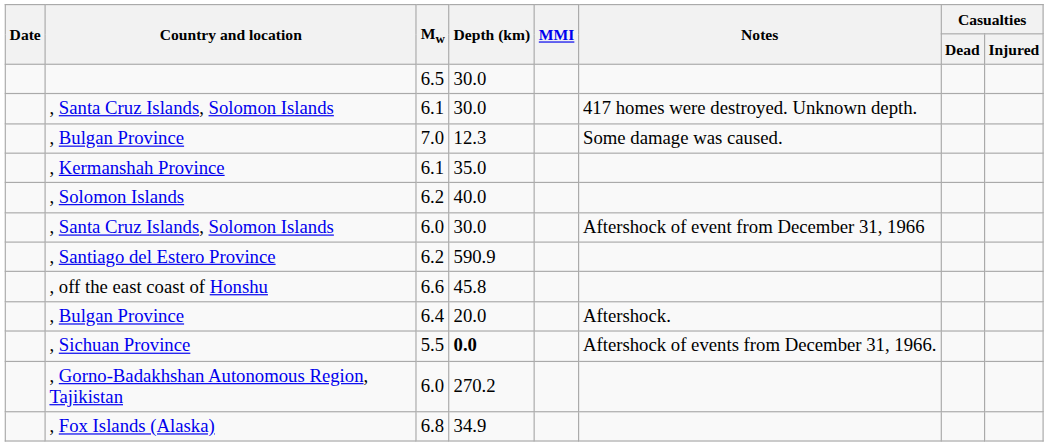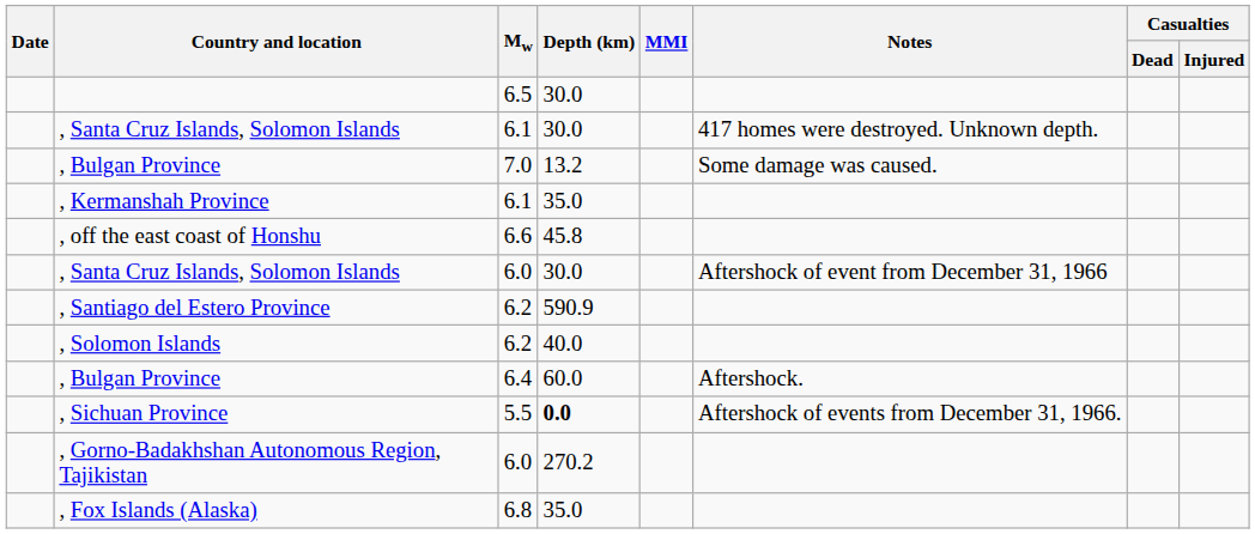, Bulgan Province / 7.0 | Depth (km): 12.3 -> 13.2
rows swapped: , Solomon Islands <-> , off the east coast of Honshu
, Bulgan Province / 6.4 | Depth (km): 20.0 -> 60.0
, Fox Islands (Alaska) | Depth (km): 34.9 -> 35.0
